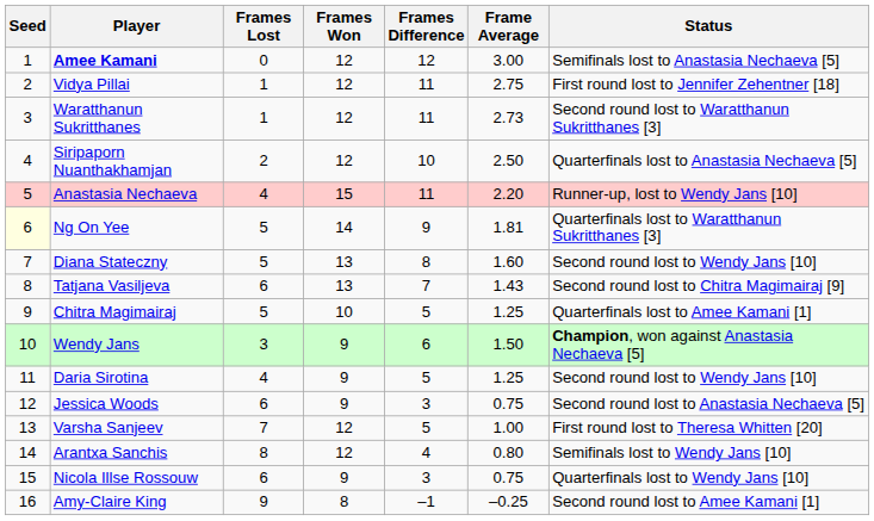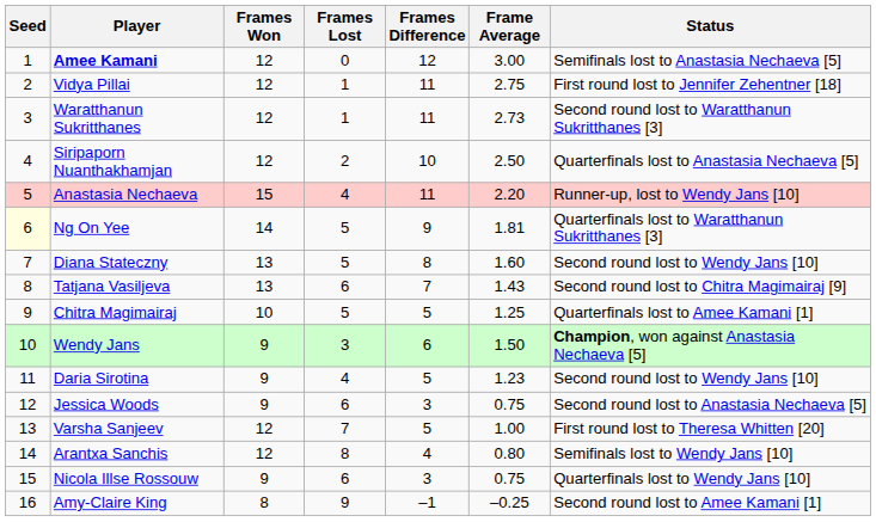columns swapped: Frames Won <-> Frames Lost
Daria Sirotina | Frame Average: 1.25 -> 1.23
